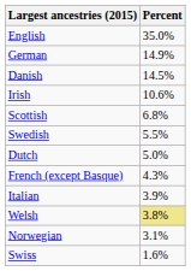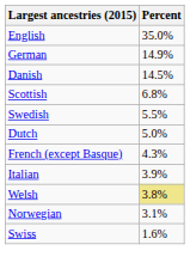- row: Irish | 10.6%
